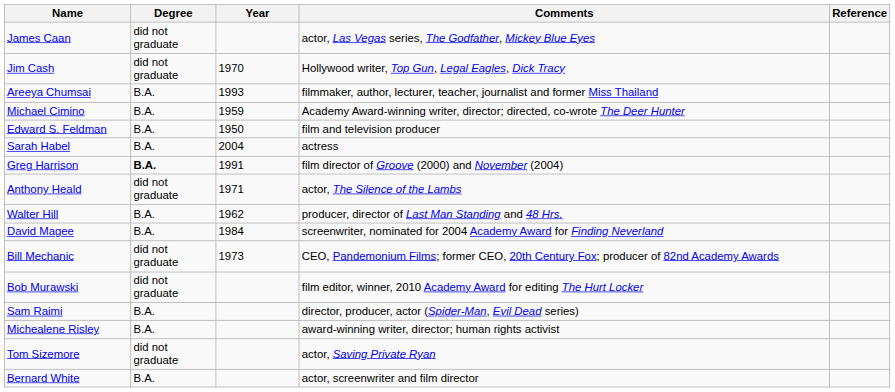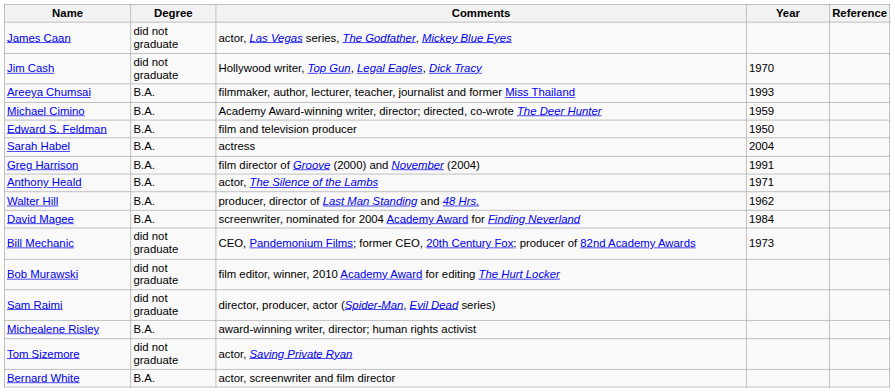columns swapped: Year <-> Comments
Greg Harrison | Degree: bold -> normal
Anthony Heald | Degree: did not graduate -> B.A.
Sam Raimi | Degree: B.A. -> did not graduate
